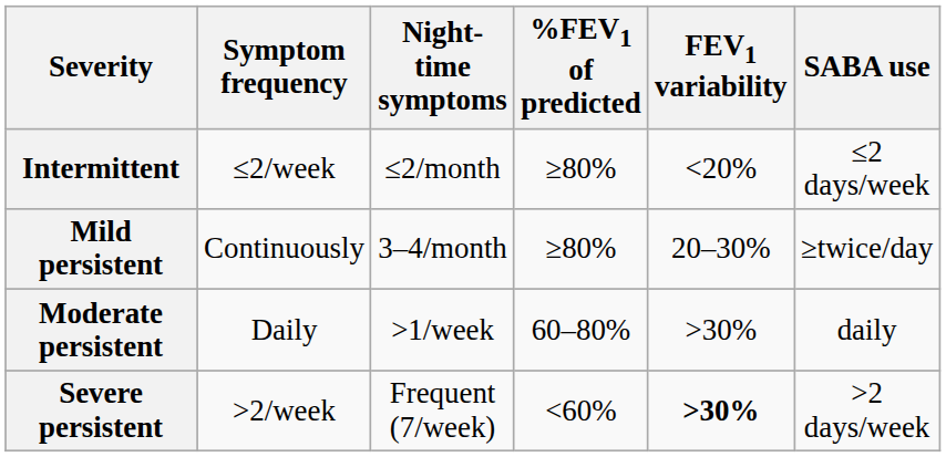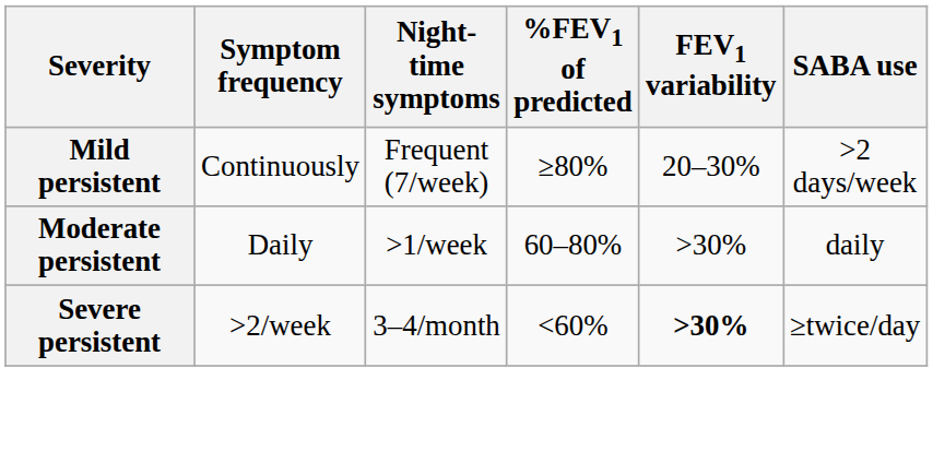- row: Intermittent | ≤2/week | ≤2/month | ≥80% | <20% | ≤2 days/week
Mild persistent | Night-time symptoms: 3–4/month -> Frequent (7/week)
Mild persistent | SABA use: ≥twice/day -> >2 days/week
Severe persistent | Night-time symptoms: Frequent (7/week) -> 3–4/month
Severe persistent | SABA use: >2 days/week -> ≥twice/day
